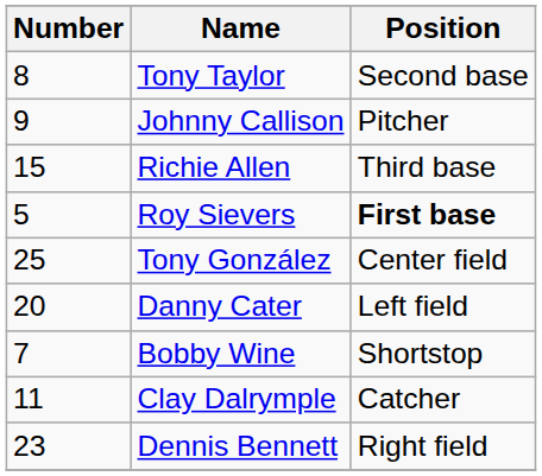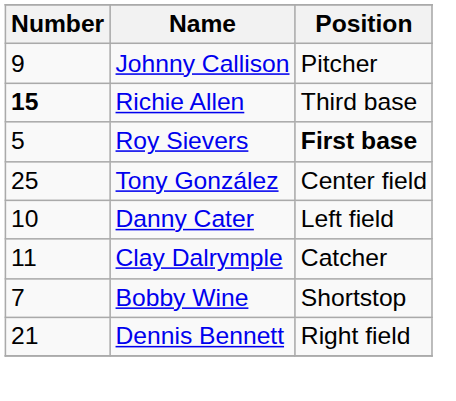- row: 8 | Tony Taylor | Second base
Richie Allen | Number: normal -> bold
Danny Cater | Number: 20 -> 10
rows swapped: Clay Dalrymple <-> Bobby Wine
Dennis Bennett | Number: 23 -> 21
